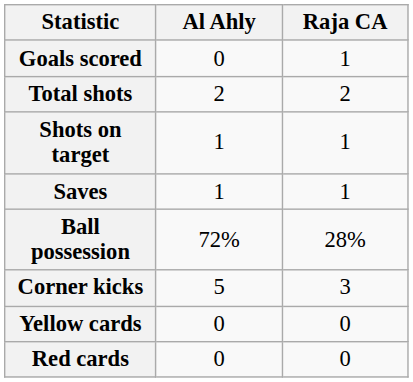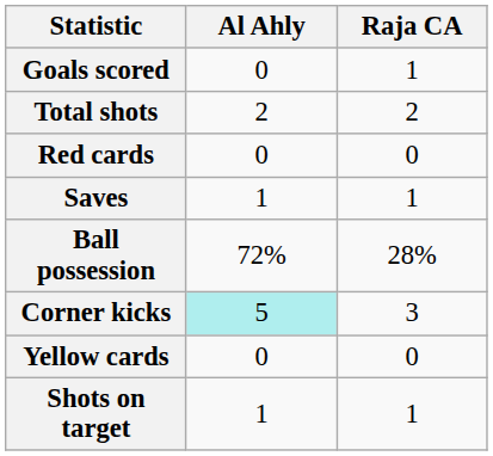rows swapped: Shots on target <-> Red cards
Corner kicks | Al Ahly: no background -> paleturquoise background
